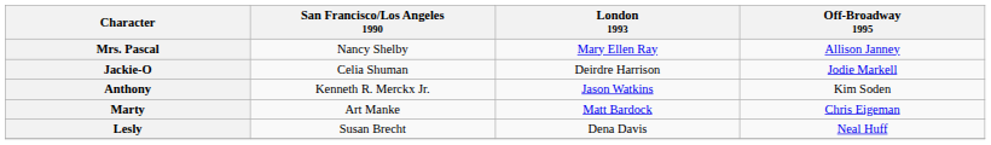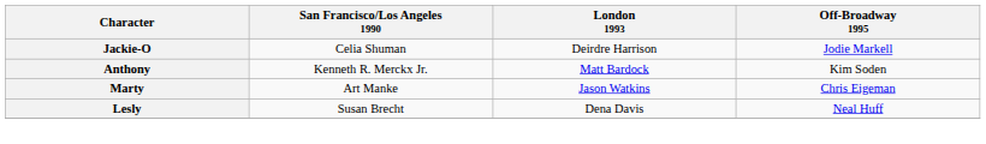- row: Mrs. Pascal | Nancy Shelby | Mary Ellen Ray | Allison Janney
Anthony | London 1993: Jason Watkins -> Matt Bardock
Marty | London 1993: Matt Bardock -> Jason Watkins
